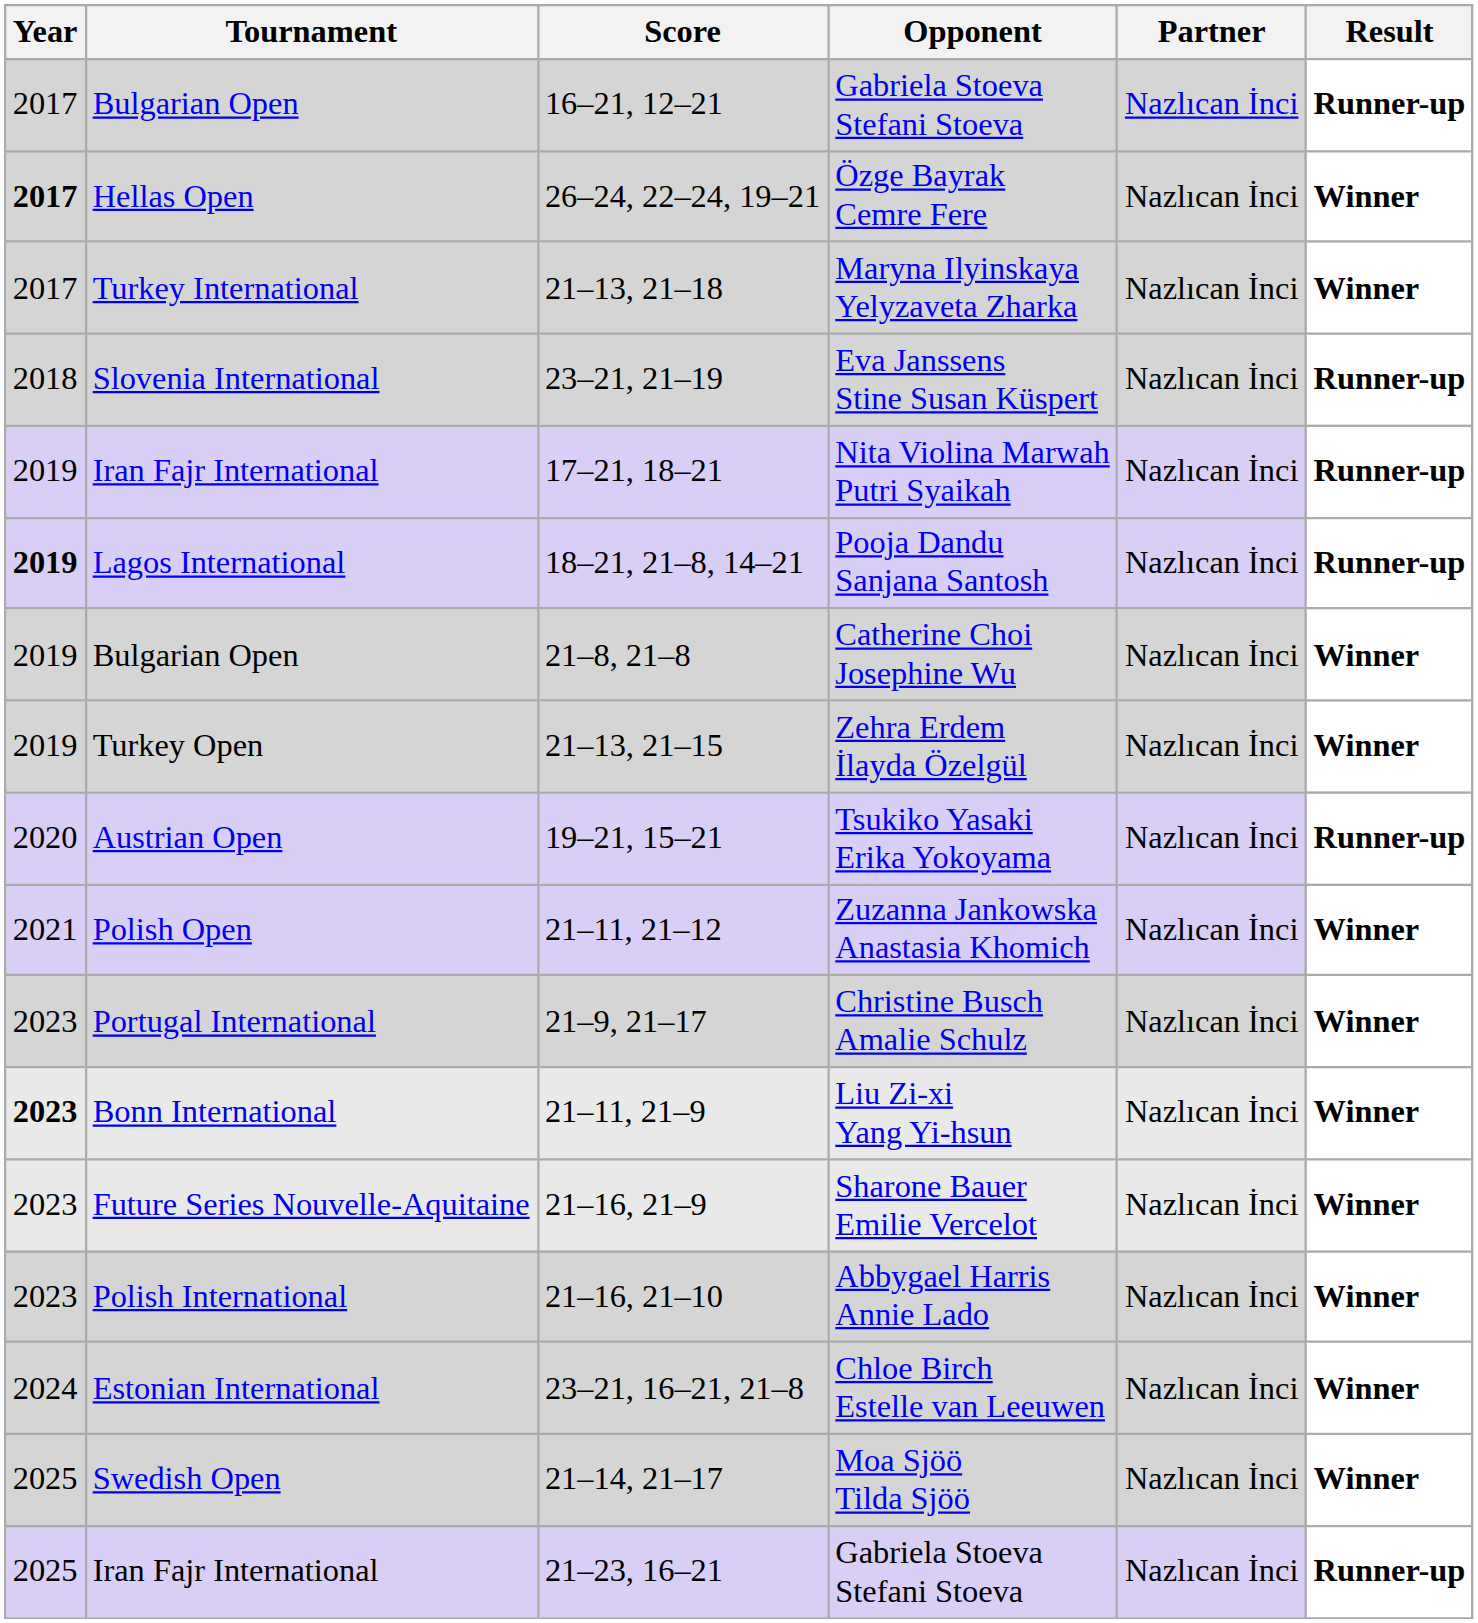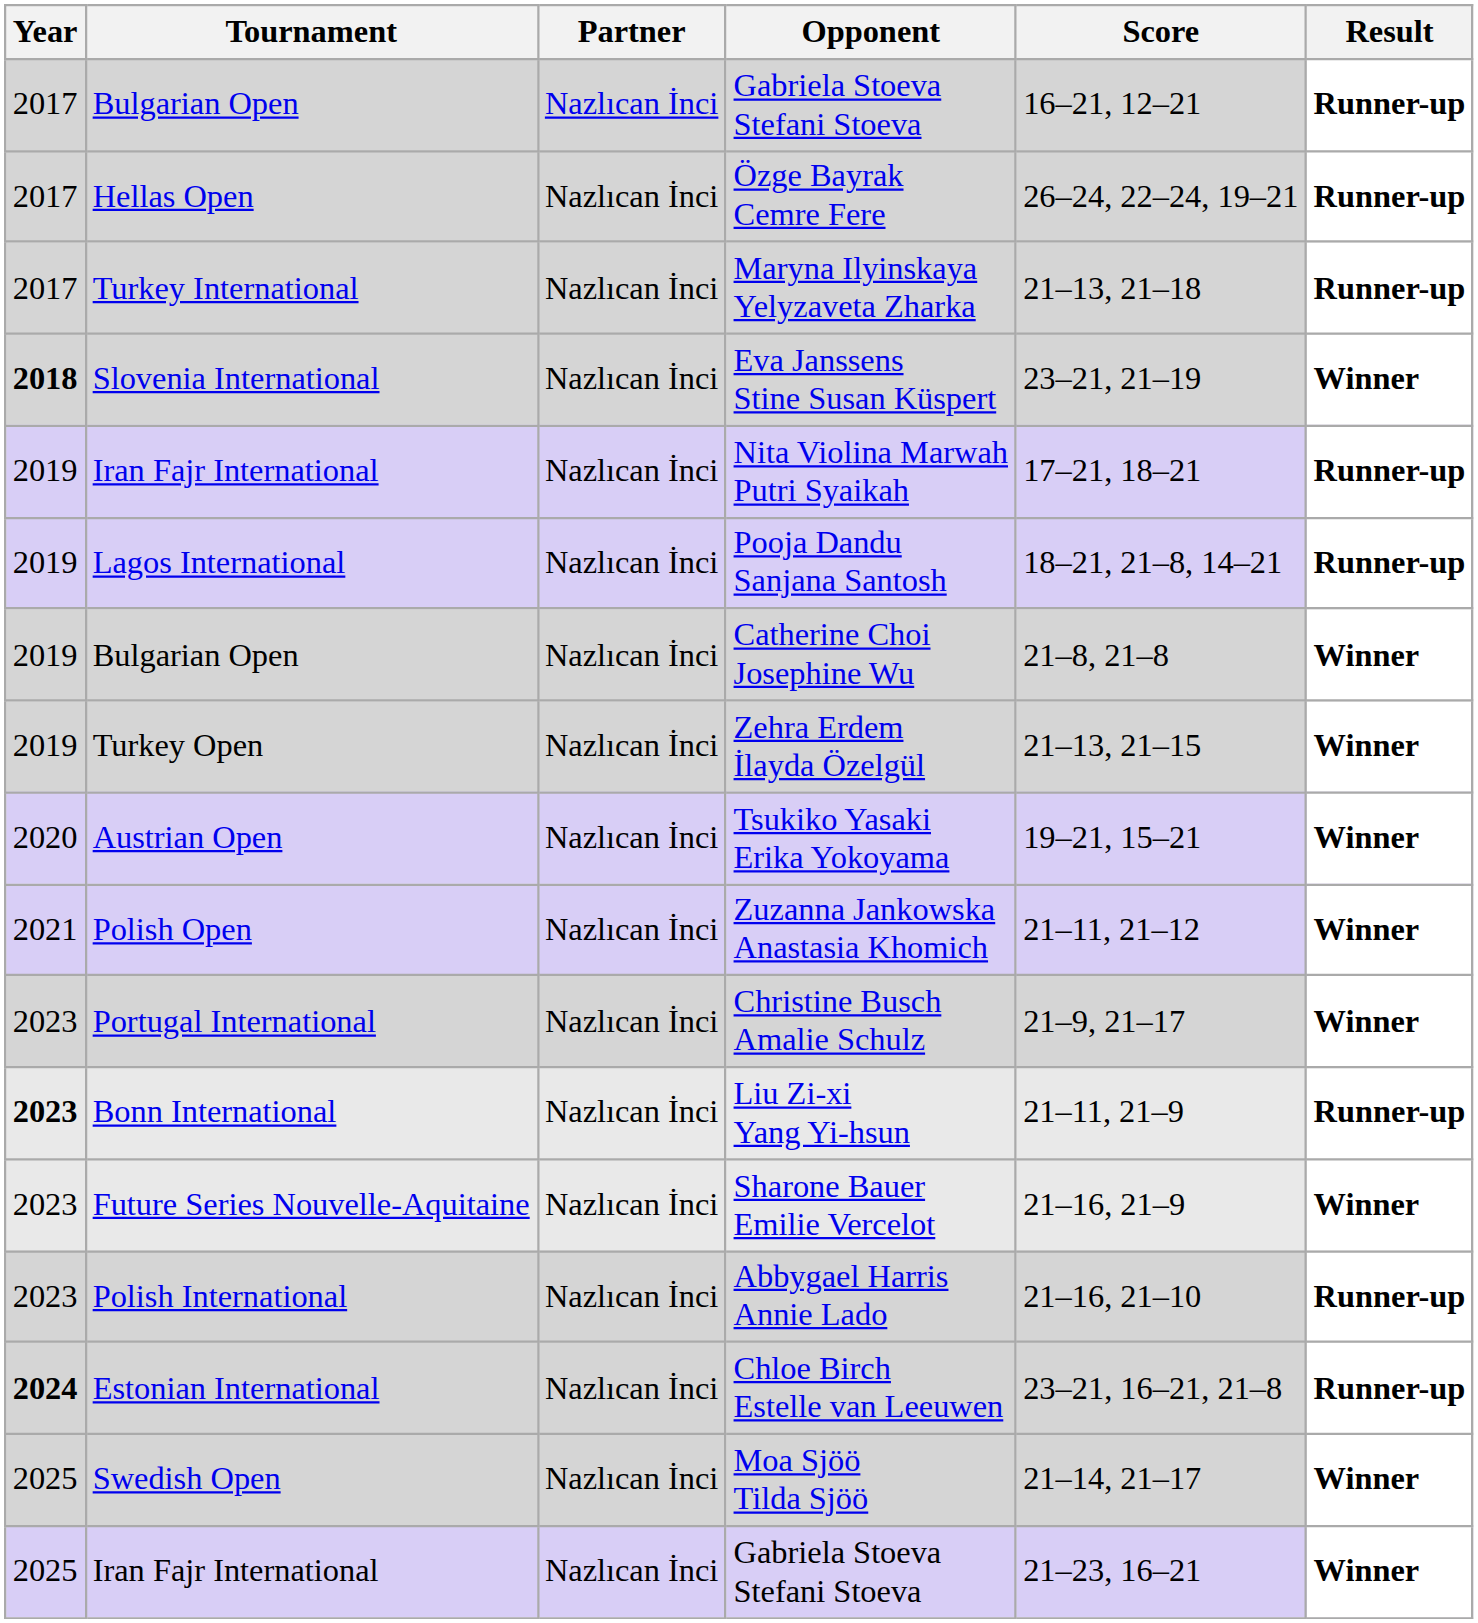columns swapped: Partner <-> Score
Özge Bayrak Cemre Fere | Year: bold -> normal
Özge Bayrak Cemre Fere | Result: Winner -> Runner-up
Maryna Ilyinskaya Yelyzaveta Zharka | Result: Winner -> Runner-up
Eva Janssens Stine Susan Küspert | Year: normal -> bold
Eva Janssens Stine Susan Küspert | Result: Runner-up -> Winner
Pooja Dandu Sanjana Santosh | Year: bold -> normal
Tsukiko Yasaki Erika Yokoyama | Result: Runner-up -> Winner
Liu Zi-xi Yang Yi-hsun | Result: Winner -> Runner-up
Abbygael Harris Annie Lado | Result: Winner -> Runner-up
Chloe Birch Estelle van Leeuwen | Year: normal -> bold
Chloe Birch Estelle van Leeuwen | Result: Winner -> Runner-up
Iran Fajr International / Gabriela Stoeva Stefani Stoeva | Result: Runner-up -> Winner
